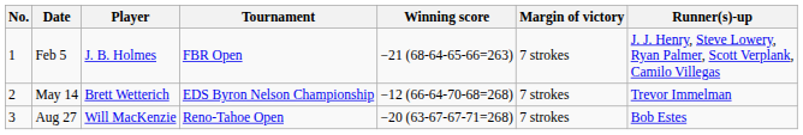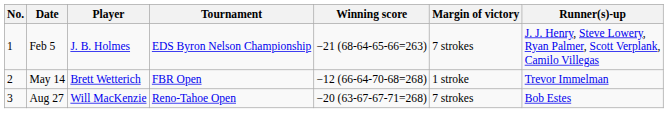Feb 5 | Tournament: FBR Open -> EDS Byron Nelson Championship
May 14 | Tournament: EDS Byron Nelson Championship -> FBR Open
May 14 | Margin of victory: 7 strokes -> 1 stroke
